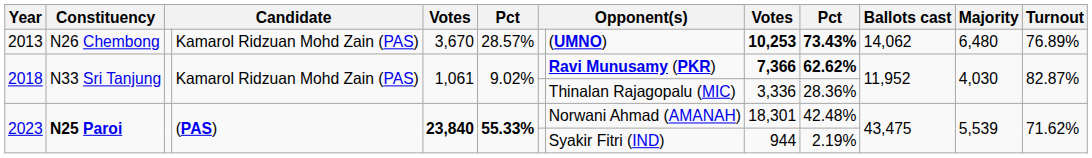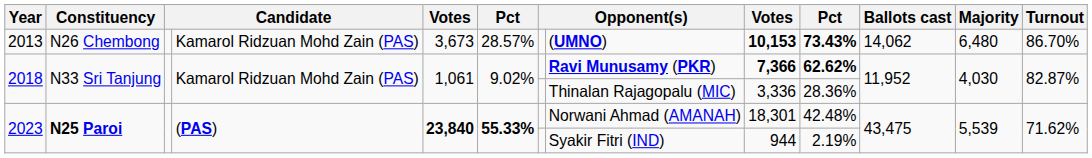2013 | column 5: 3,670 -> 3,673
2013 | column 9: 10,253 -> 10,153
2013 | Turnout: 76.89% -> 86.70%
